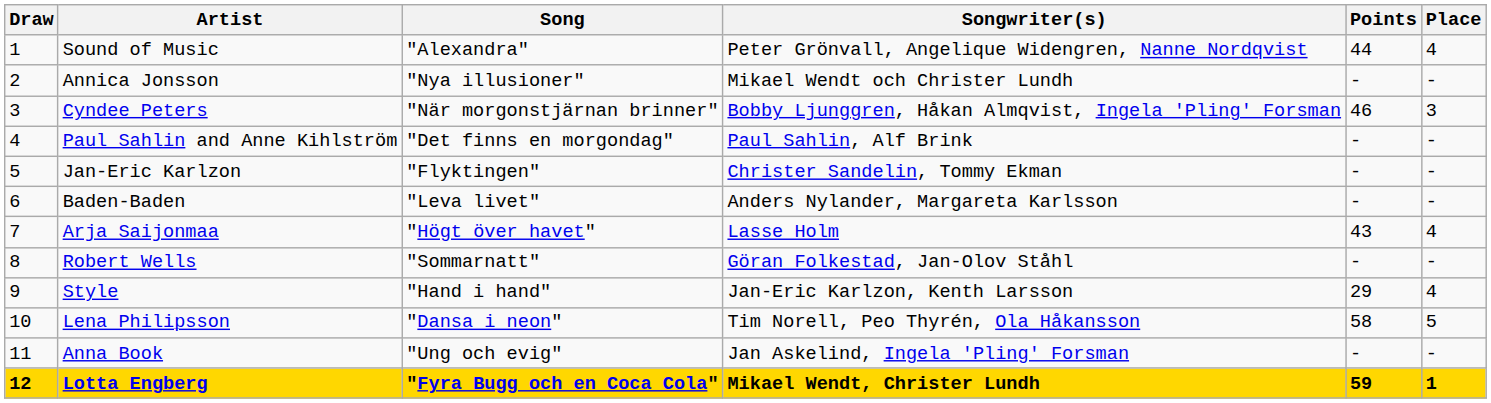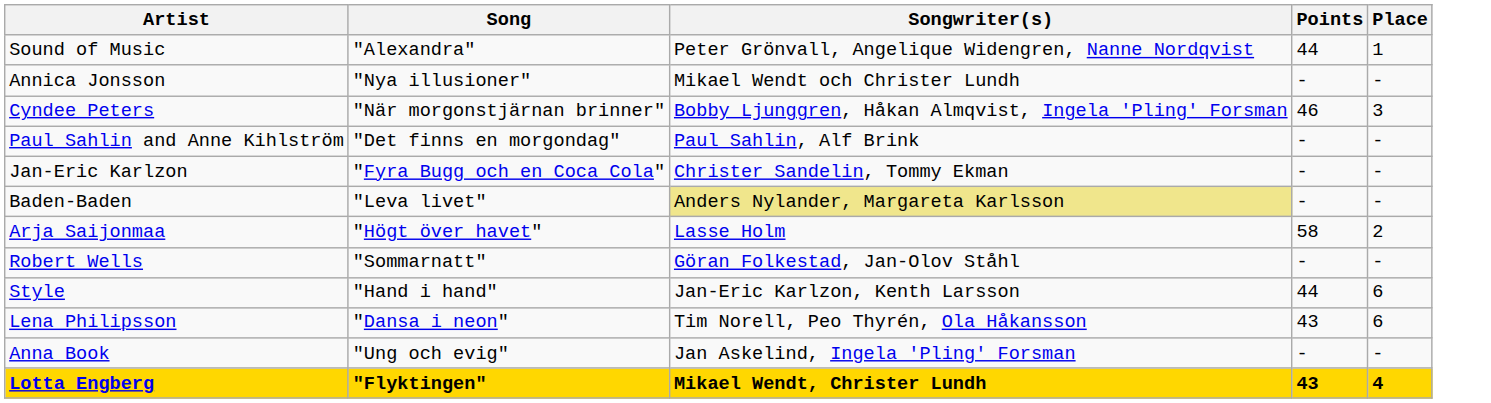- column: Draw | 1 | 2 | 3 | 4 | 5 | 6 | 7 | 8 | 9 | 10 | 11 | 12
Sound of Music | Place: 4 -> 1
Jan-Eric Karlzon | Song: "Flyktingen" -> "Fyra Bugg och en Coca Cola"
Baden-Baden | Songwriter(s): no background -> khaki background
Arja Saijonmaa | Points: 43 -> 58
Arja Saijonmaa | Place: 4 -> 2
Style | Points: 29 -> 44
Style | Place: 4 -> 6
Lena Philipsson | Points: 58 -> 43
Lena Philipsson | Place: 5 -> 6
Lotta Engberg | Song: "Fyra Bugg och en Coca Cola" -> "Flyktingen"
Lotta Engberg | Points: 59 -> 43
Lotta Engberg | Place: 1 -> 4
